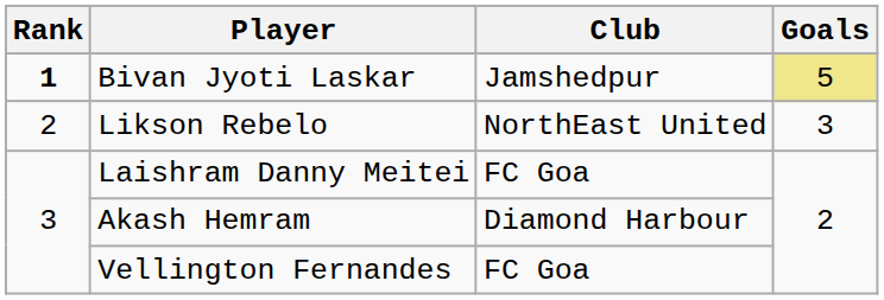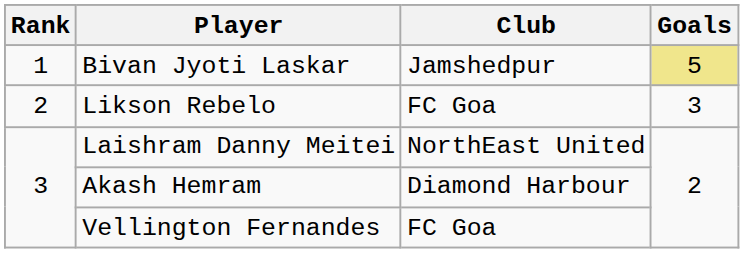Bivan Jyoti Laskar | Rank: bold -> normal
Likson Rebelo | Club: NorthEast United -> FC Goa
Laishram Danny Meitei | Club: FC Goa -> NorthEast United
